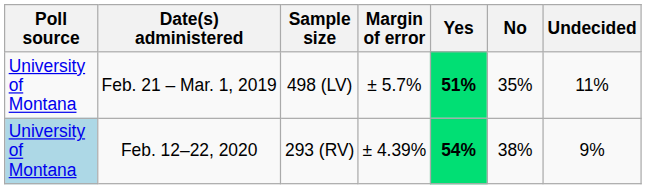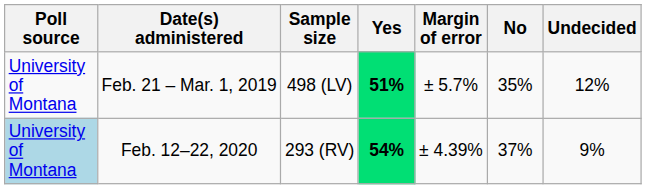columns swapped: Margin of error <-> Yes
Feb. 21 – Mar. 1, 2019 | Undecided: 11% -> 12%
Feb. 12–22, 2020 | No: 38% -> 37%
